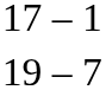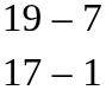rows swapped: 19 – 7 <-> 17 – 1
